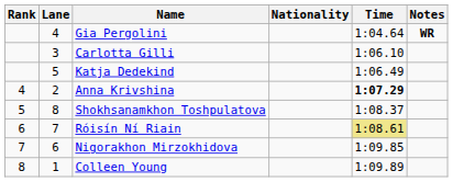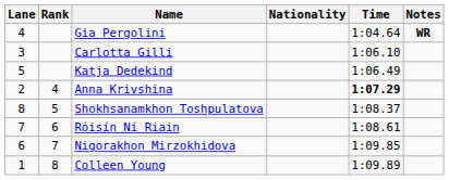columns swapped: Rank <-> Lane
Róisín Ní Riain | Time: khaki background -> no background
